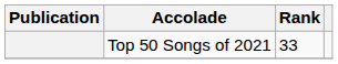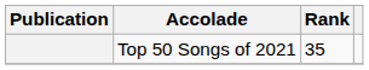Top 50 Songs of 2021 | Rank: 33 -> 35
